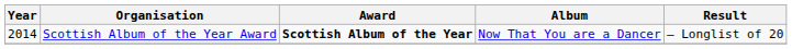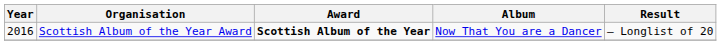Scottish Album of the Year Award | Year: 2014 -> 2016
